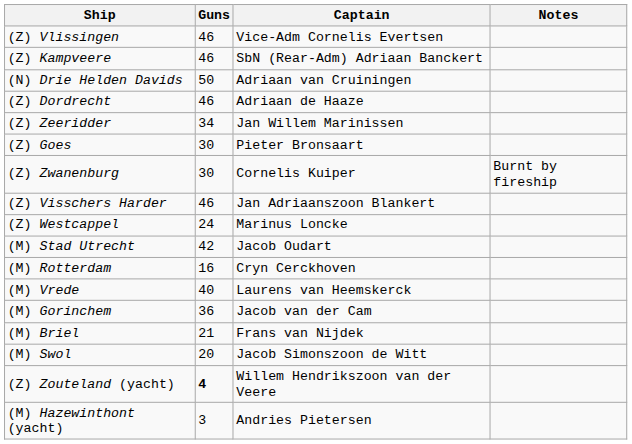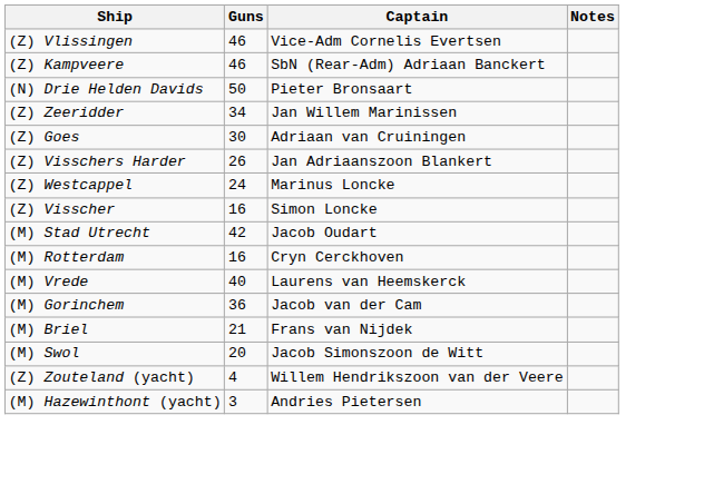(N) Drie Helden Davids | Captain: Adriaan van Cruiningen -> Pieter Bronsaart
- row: (Z) Dordrecht | 46 | Adriaan de Haaze
(Z) Goes | Captain: Pieter Bronsaart -> Adriaan van Cruiningen
- row: (Z) Zwanenburg | 30 | Cornelis Kuiper | Burnt by fireship
(Z) Visschers Harder | Guns: 46 -> 26
+ row: (Z) Visscher | 16 | Simon Loncke
(Z) Zouteland (yacht) | Guns: bold -> normal
